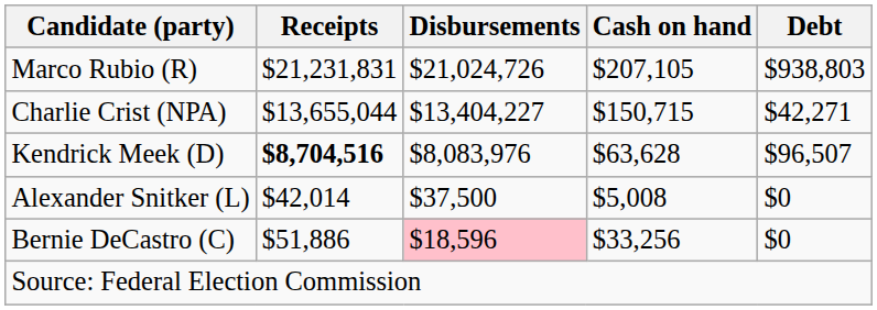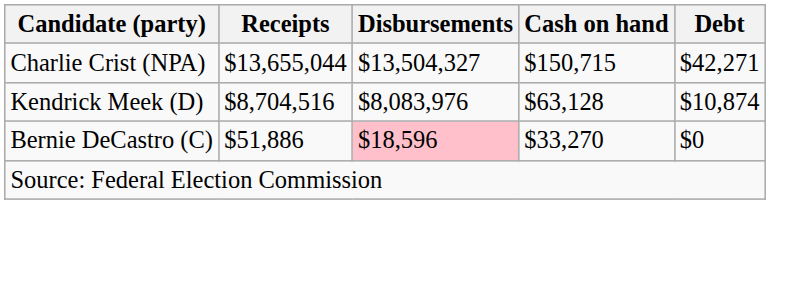- row: Marco Rubio (R) | $21,231,831 | $21,024,726 | $207,105 | $938,803
Charlie Crist (NPA) | Disbursements: $13,404,227 -> $13,504,327
Kendrick Meek (D) | Receipts: bold -> normal
Kendrick Meek (D) | Cash on hand: $63,628 -> $63,128
Kendrick Meek (D) | Debt: $96,507 -> $10,874
- row: Alexander Snitker (L) | $42,014 | $37,500 | $5,008 | $0
Bernie DeCastro (C) | Cash on hand: $33,256 -> $33,270
